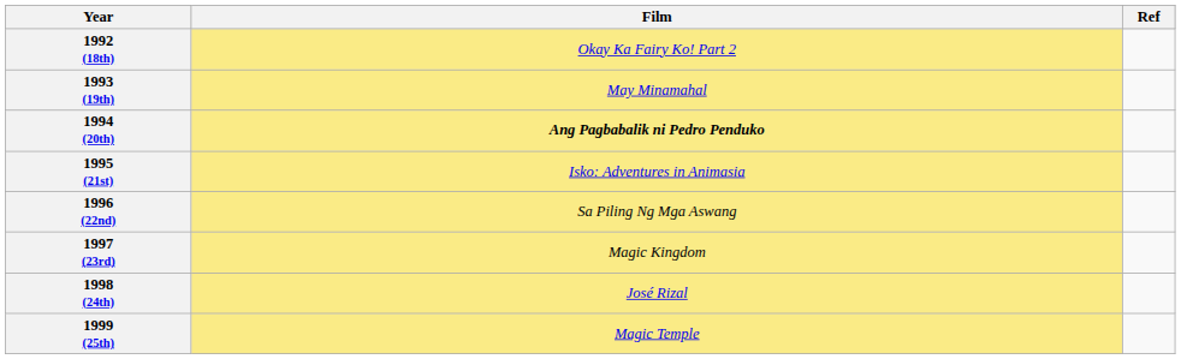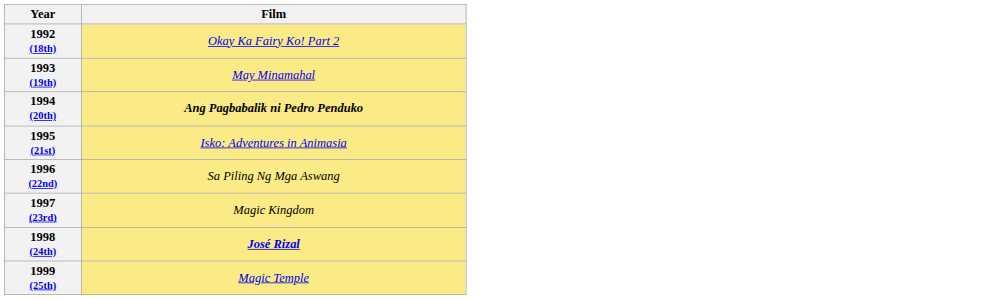- column: Ref
1998 (24th) | Film: normal -> bold
